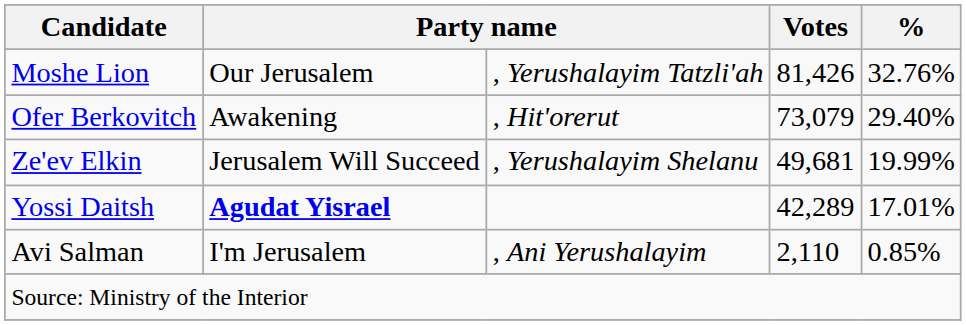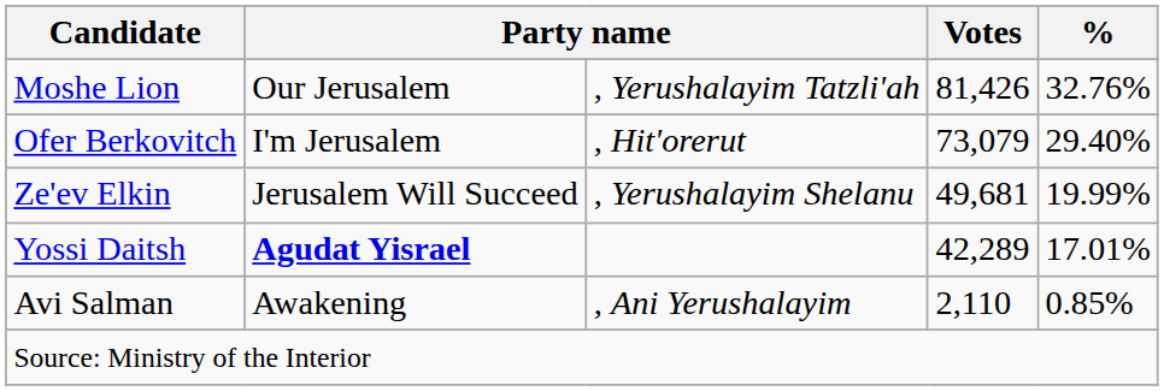Ofer Berkovitch | column 2: Awakening -> I'm Jerusalem
Avi Salman | column 2: I'm Jerusalem -> Awakening
